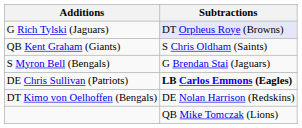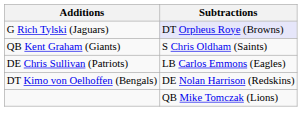- row: S Myron Bell (Bengals) | G Brendan Stai (Jaguars)
DE Chris Sullivan (Patriots) | Subtractions: bold -> normal
